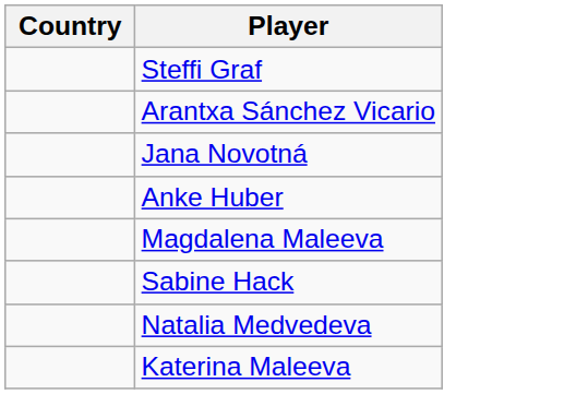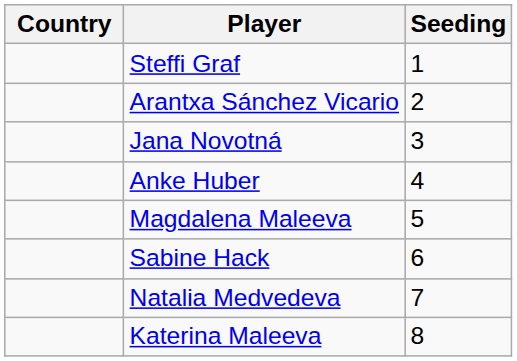+ column: Seeding | 1 | 2 | 3 | 4 | 5 | 6 | 7 | 8
